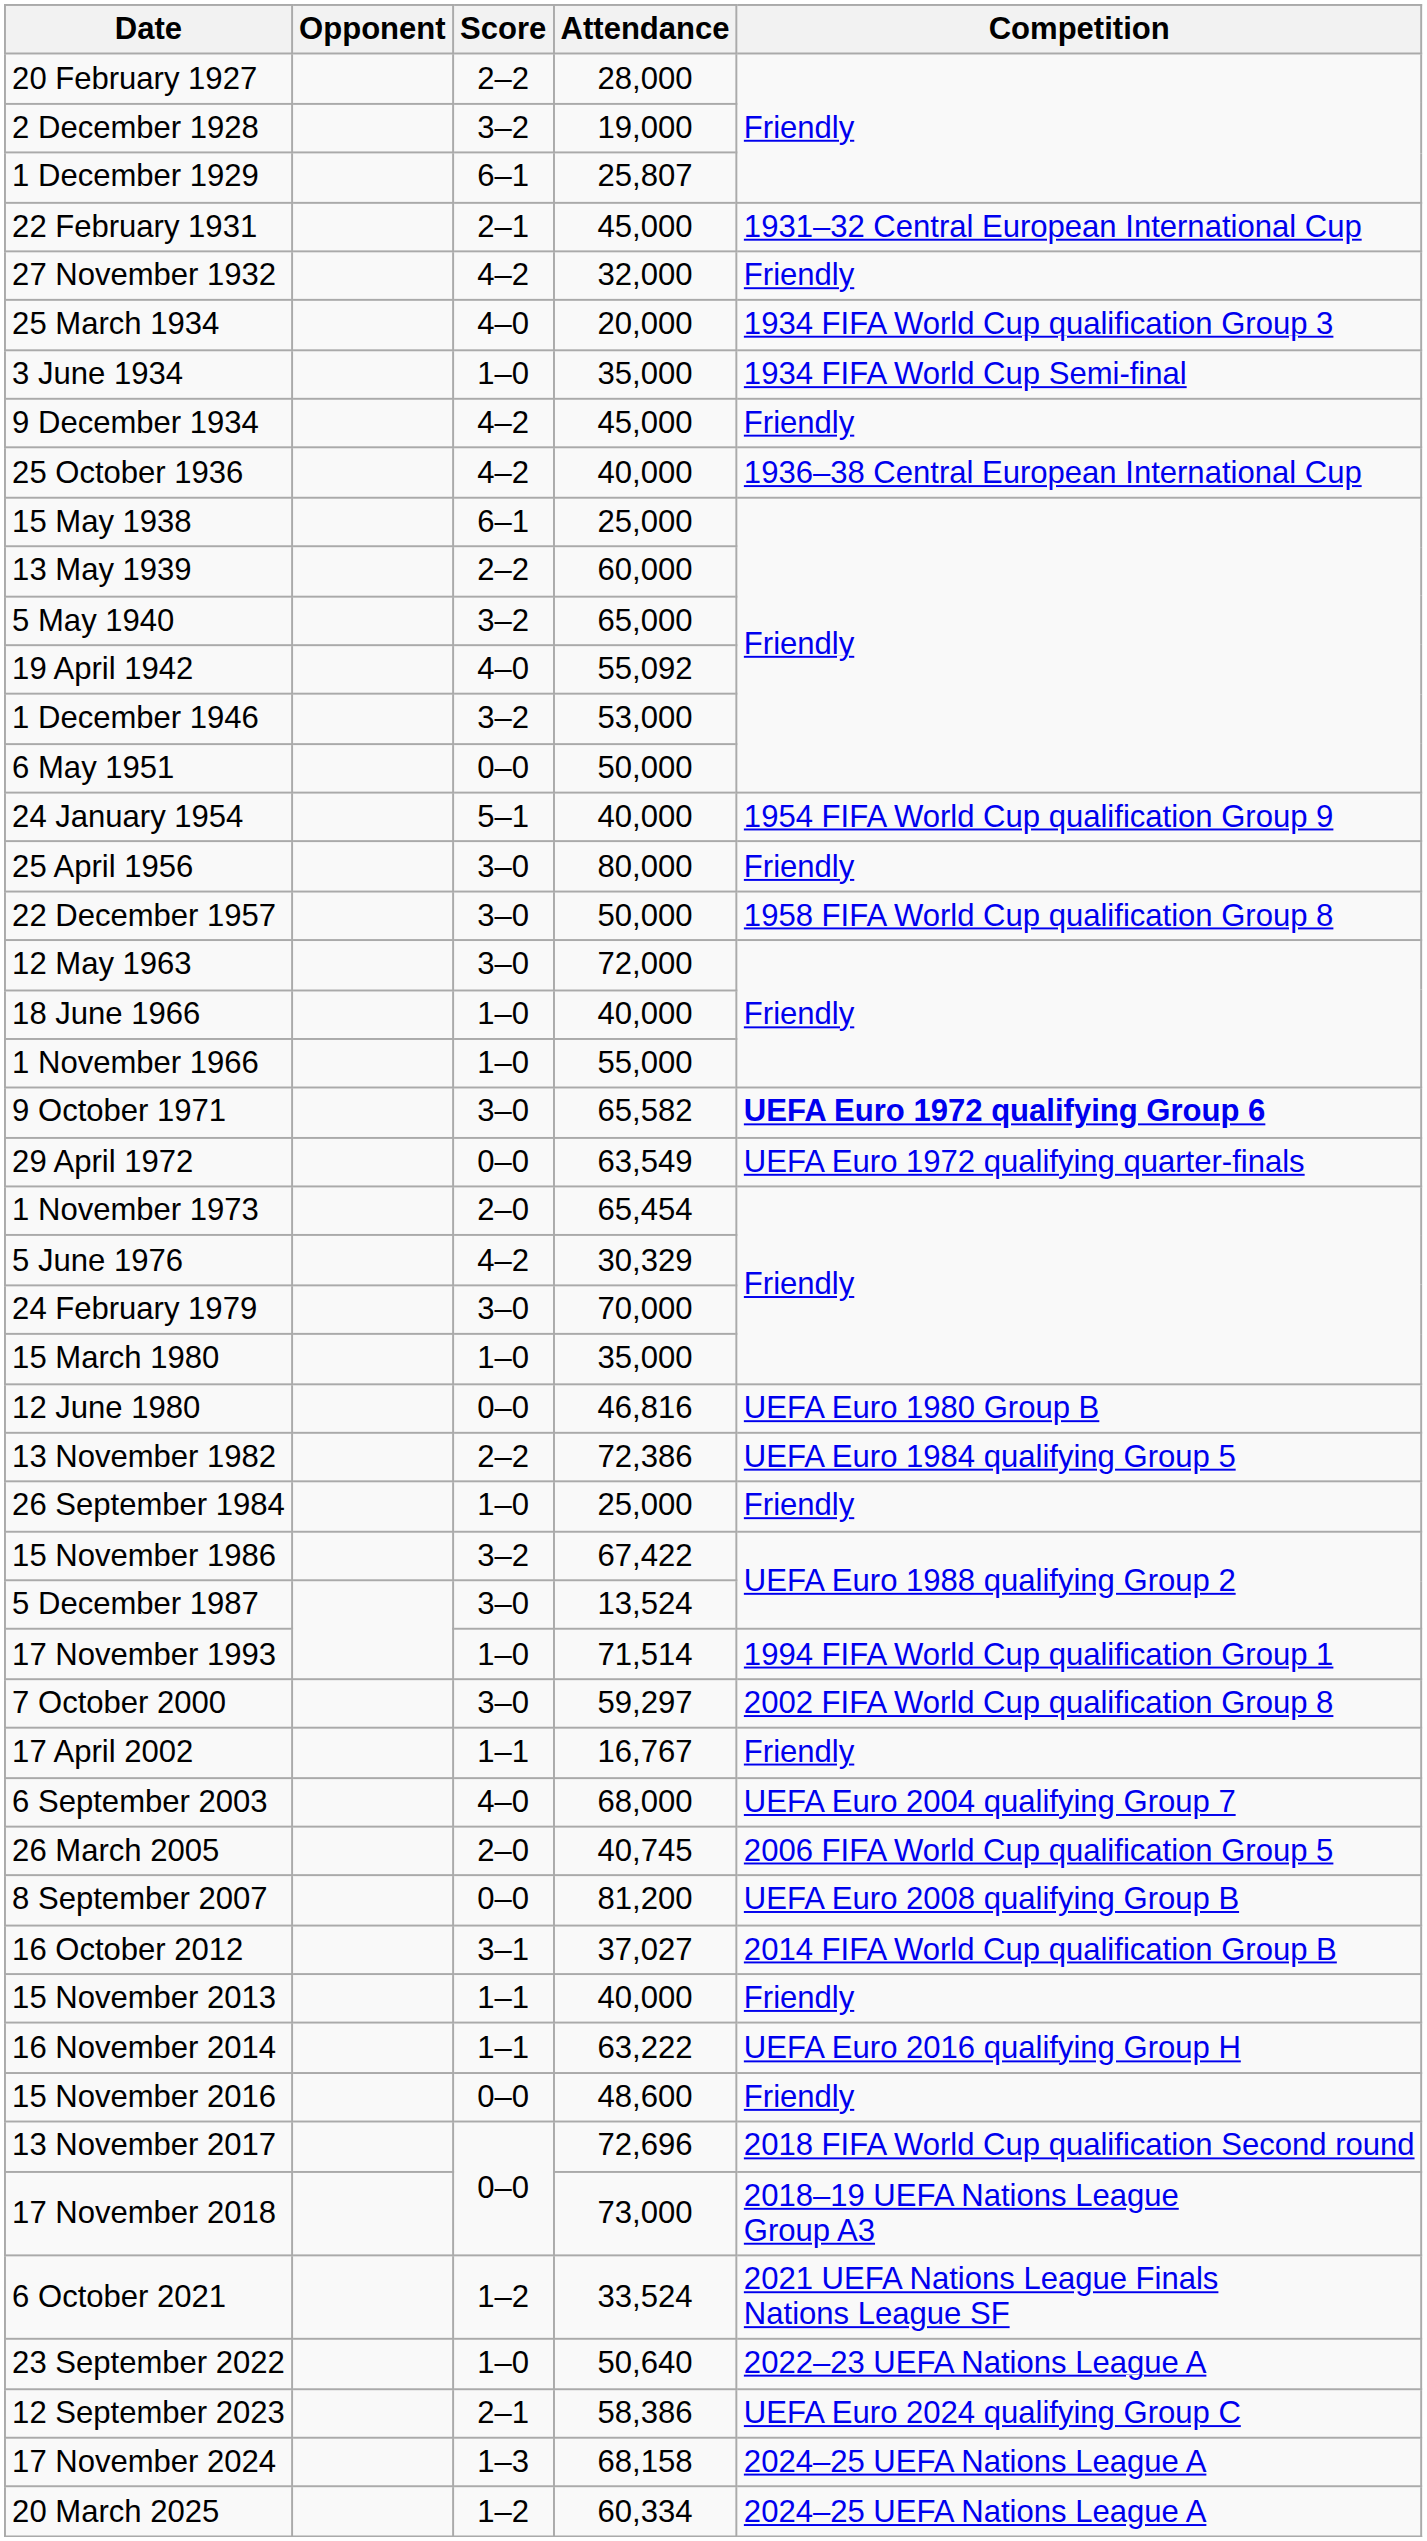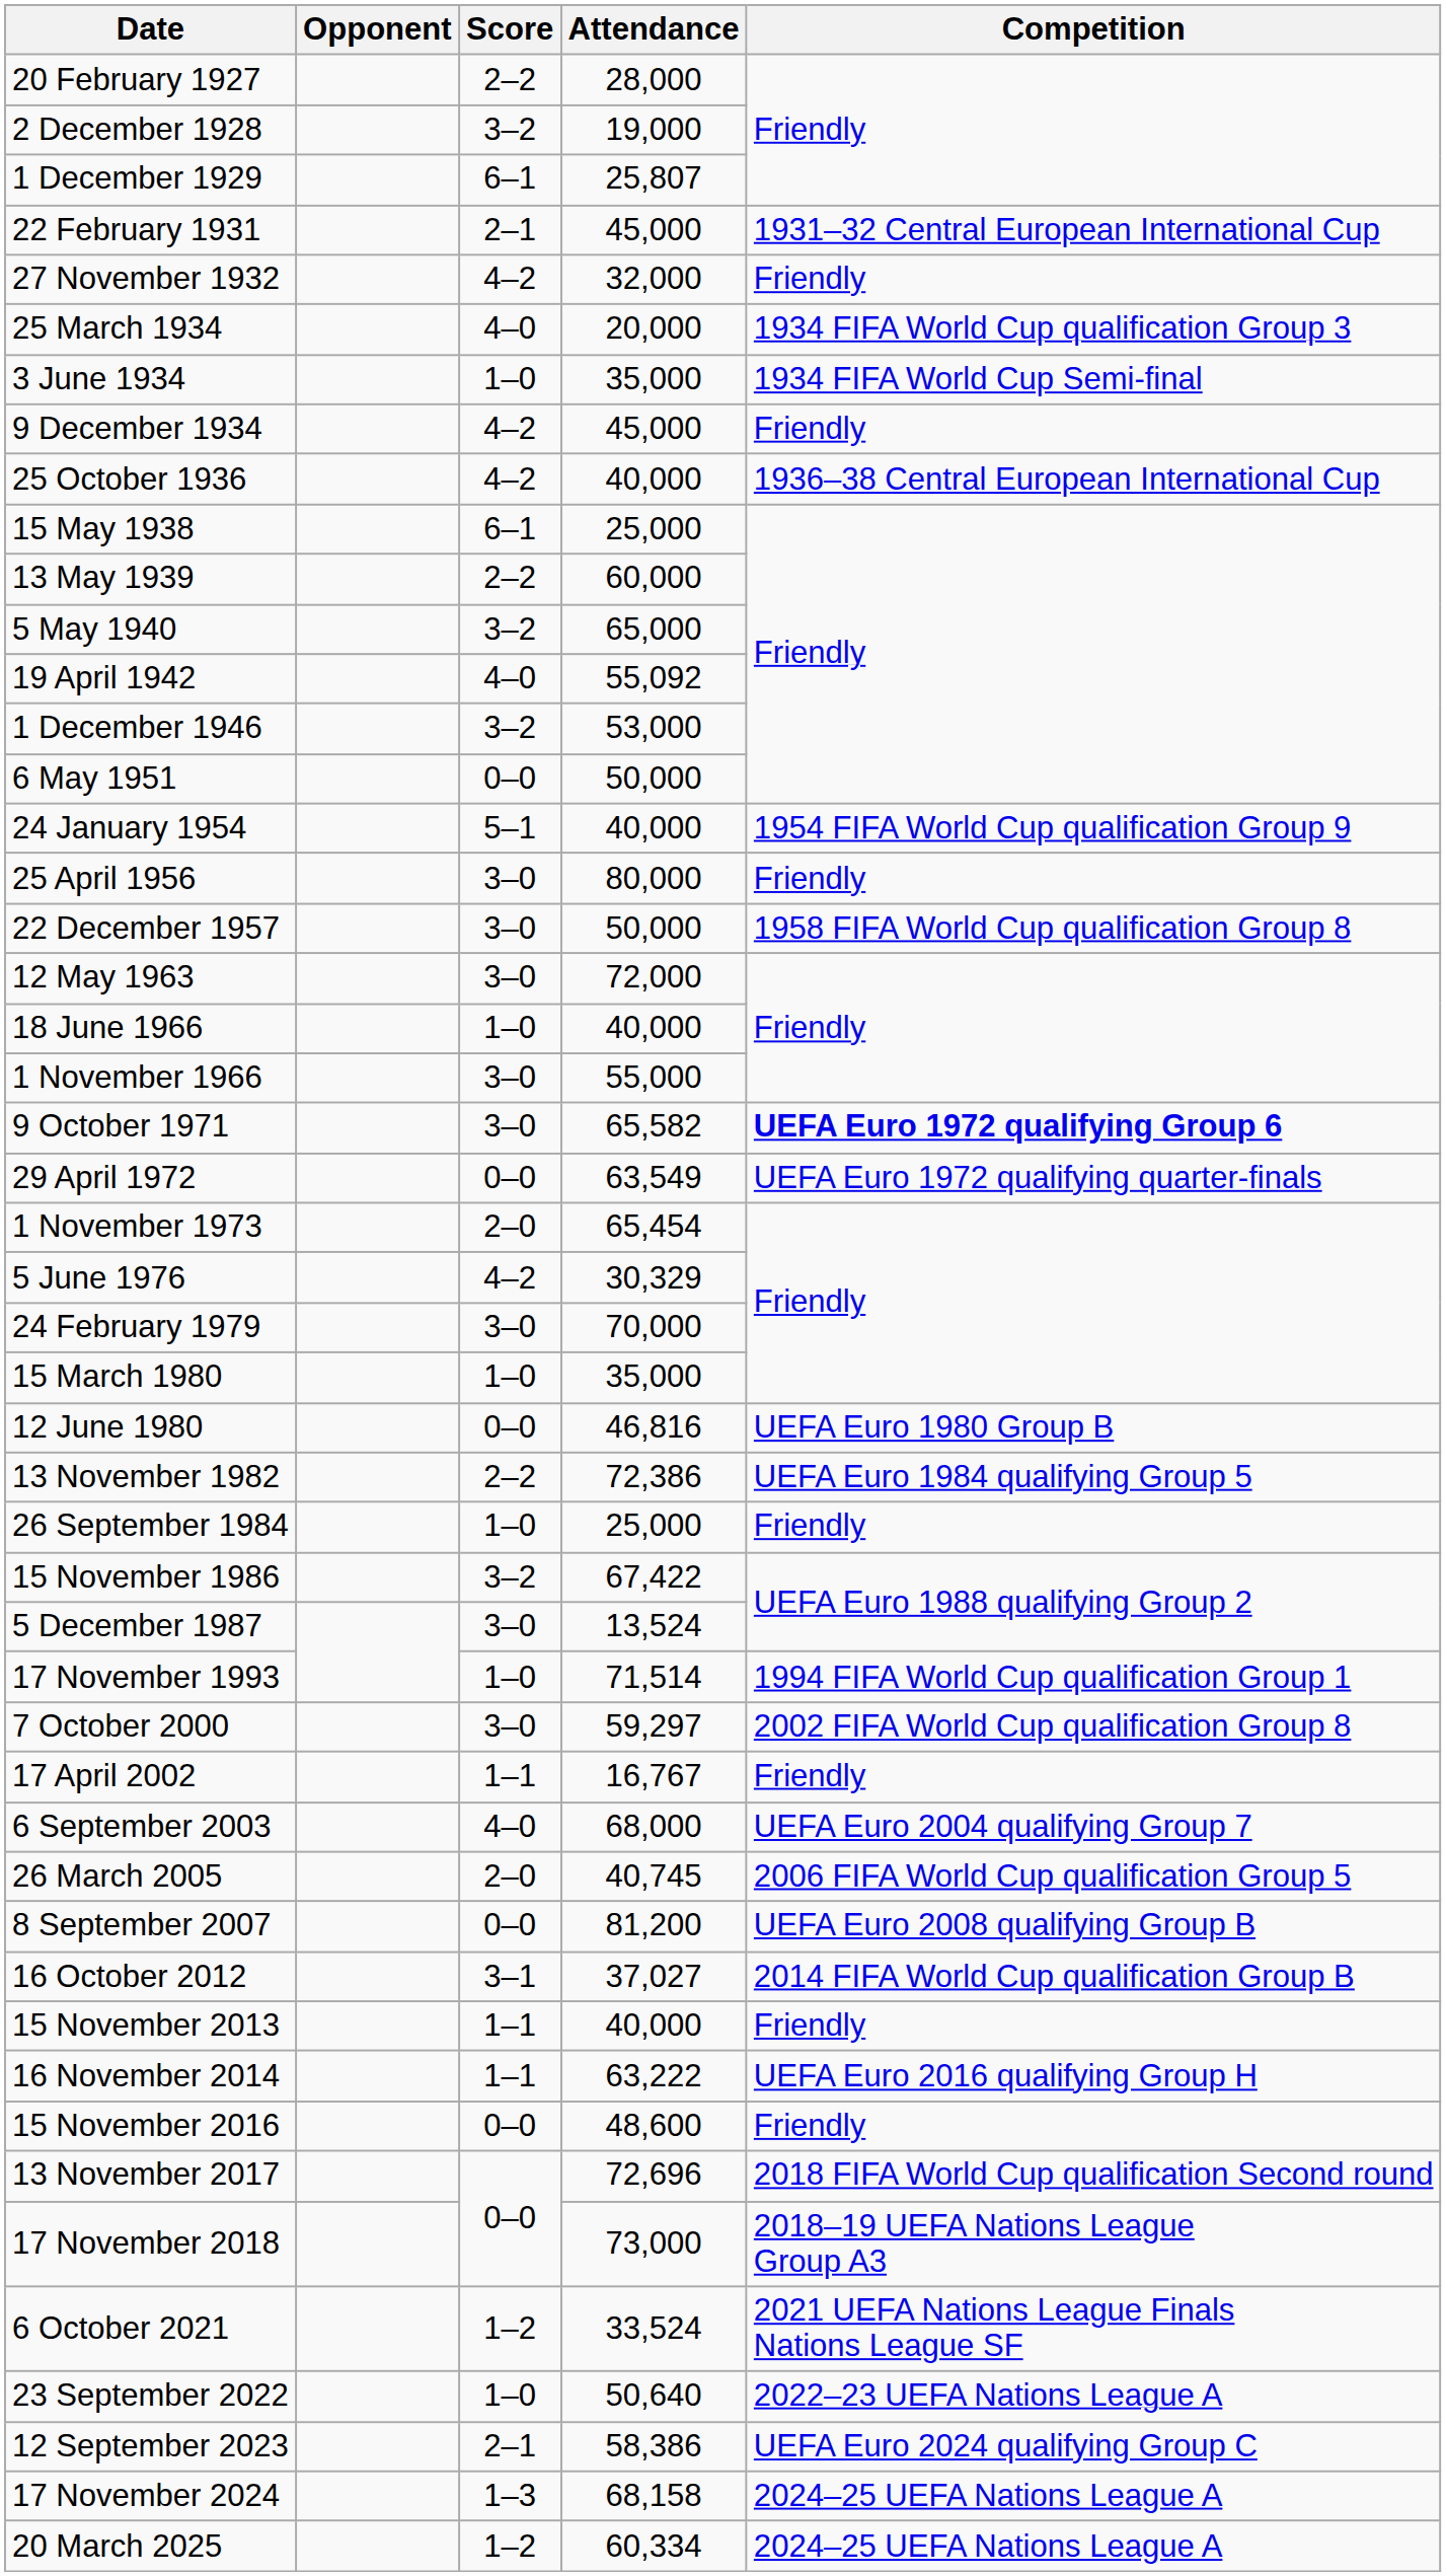1 November 1966 | Score: 1–0 -> 3–0
